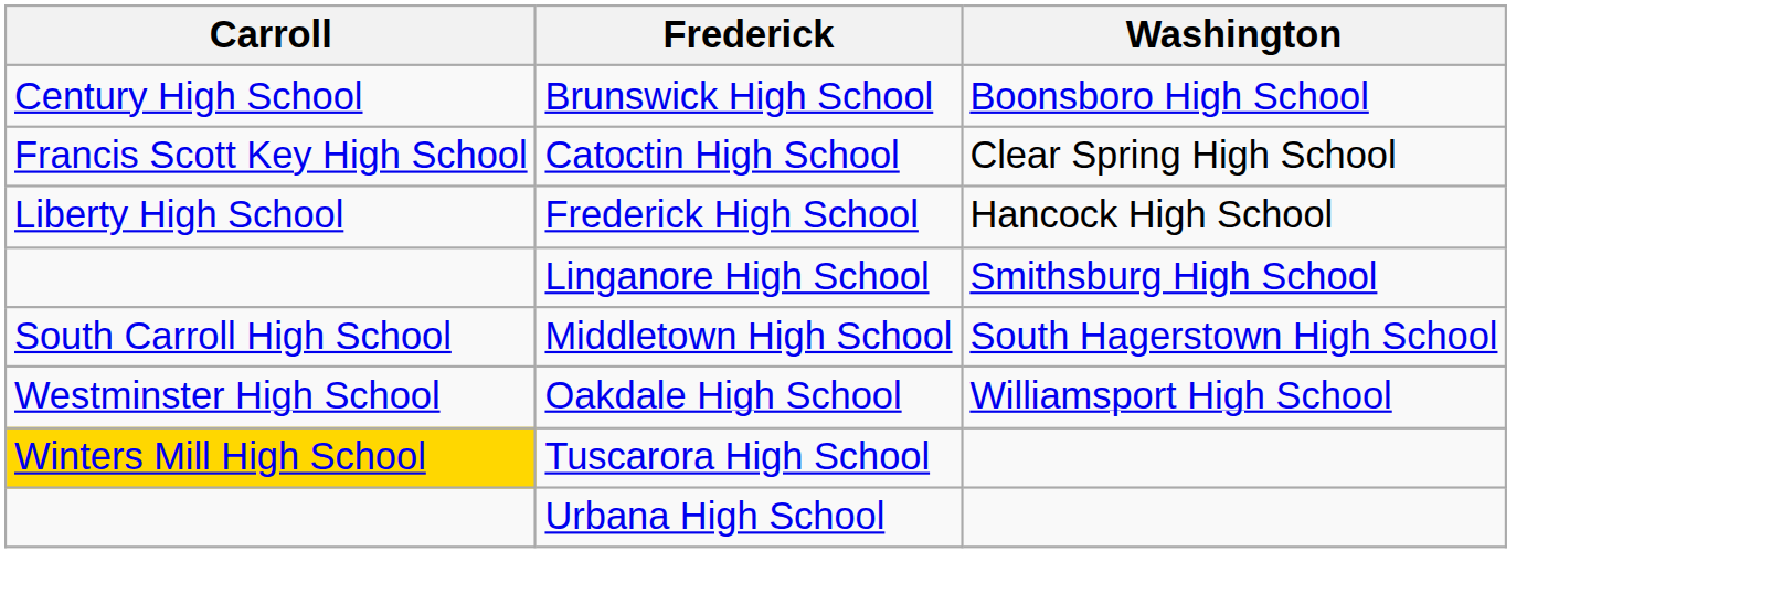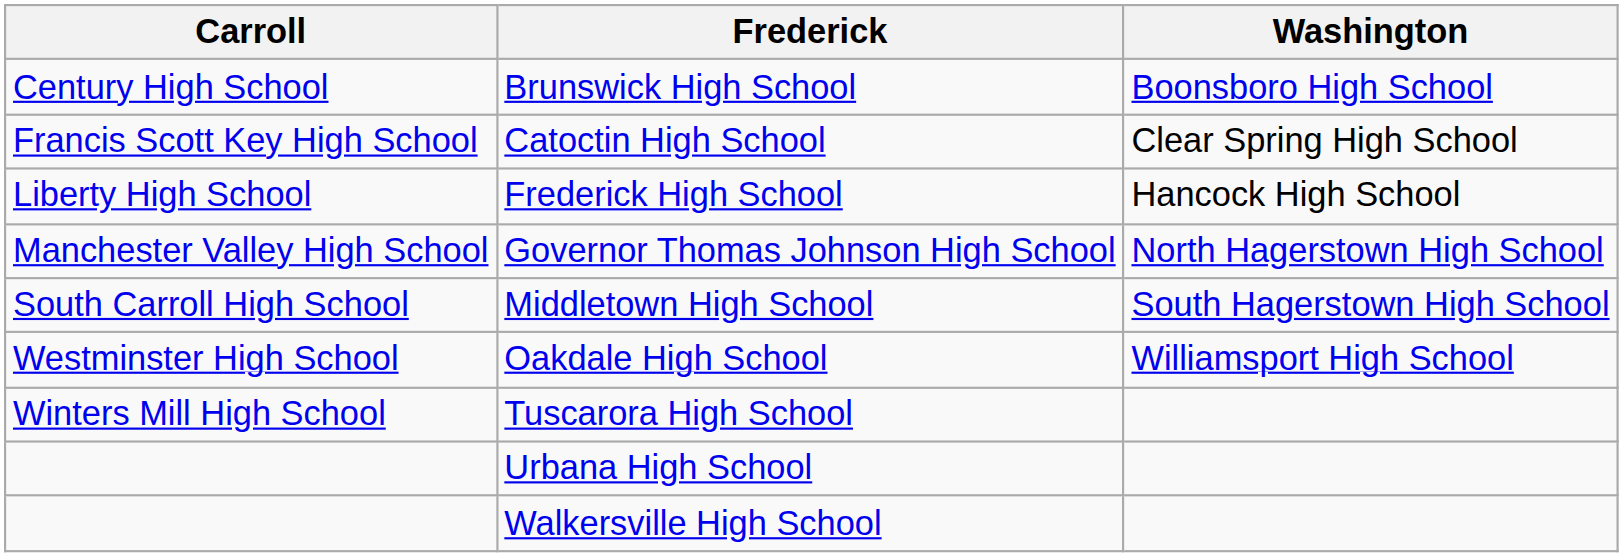+ row: Manchester Valley High School | Governor Thomas Johnson High School | North Hagerstown High School
- row: Linganore High School | Smithsburg High School
Tuscarora High School | Carroll: gold background -> no background
+ row: Walkersville High School
